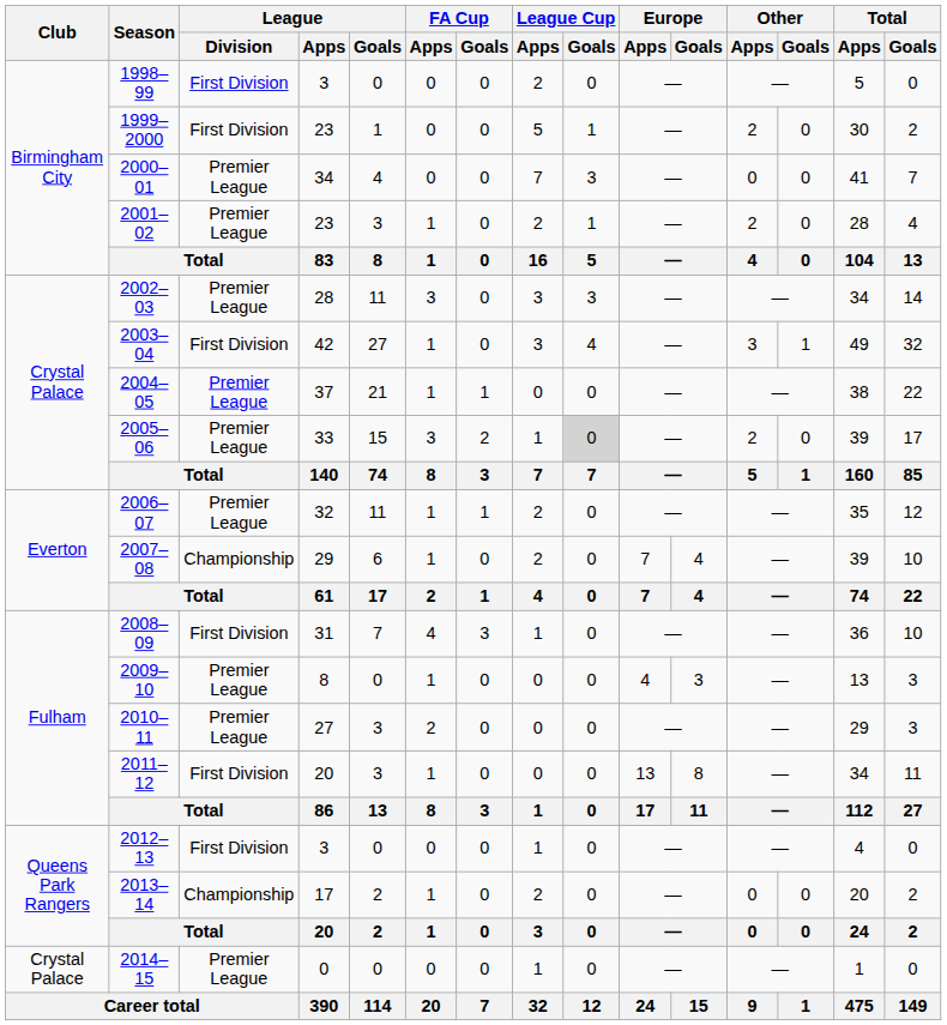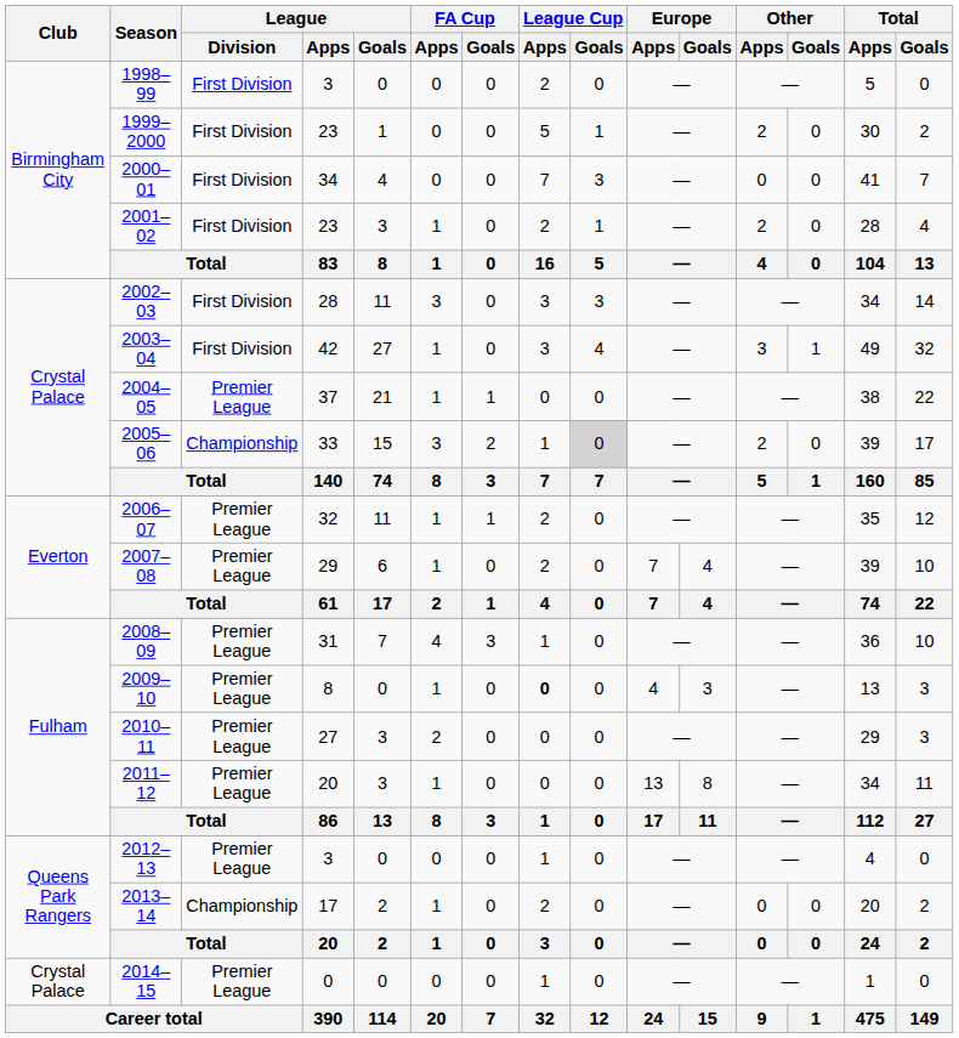2000–01 | League / Division: Premier League -> First Division
2001–02 | League / Division: Premier League -> First Division
2002–03 | League / Division: Premier League -> First Division
2005–06 | League / Division: Premier League -> Championship
2007–08 | League / Division: Championship -> Premier League
2008–09 | League / Division: First Division -> Premier League
2009–10 | League Cup / Apps: normal -> bold
2011–12 | League / Division: First Division -> Premier League
2012–13 | League / Division: First Division -> Premier League
